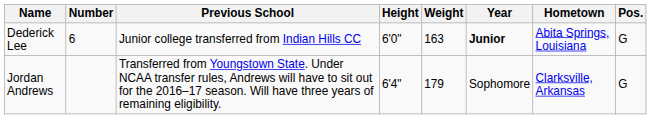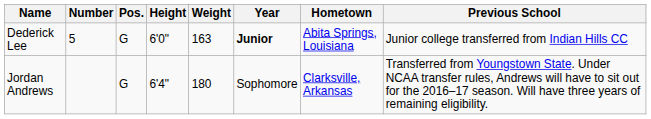columns swapped: Pos. <-> Previous School
Dederick Lee | Number: 6 -> 5
Jordan Andrews | Weight: 179 -> 180
